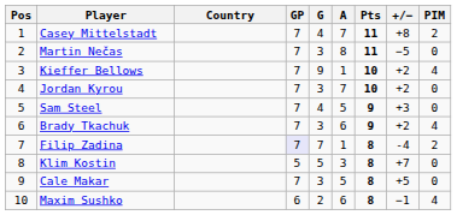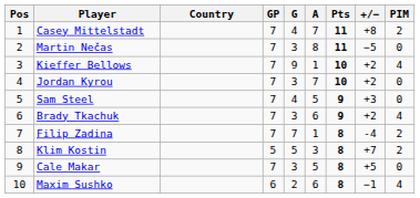Filip Zadina | GP: lavender background -> no background
Klim Kostin | PIM: 0 -> 2
